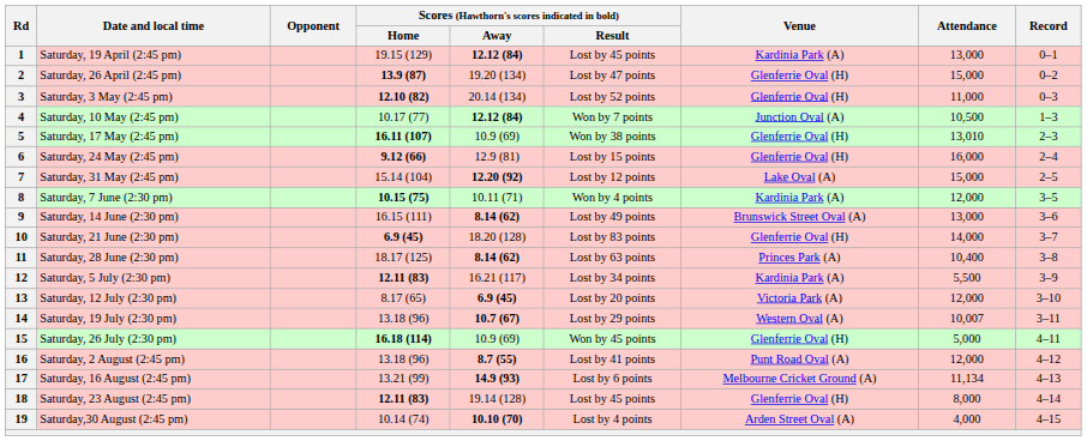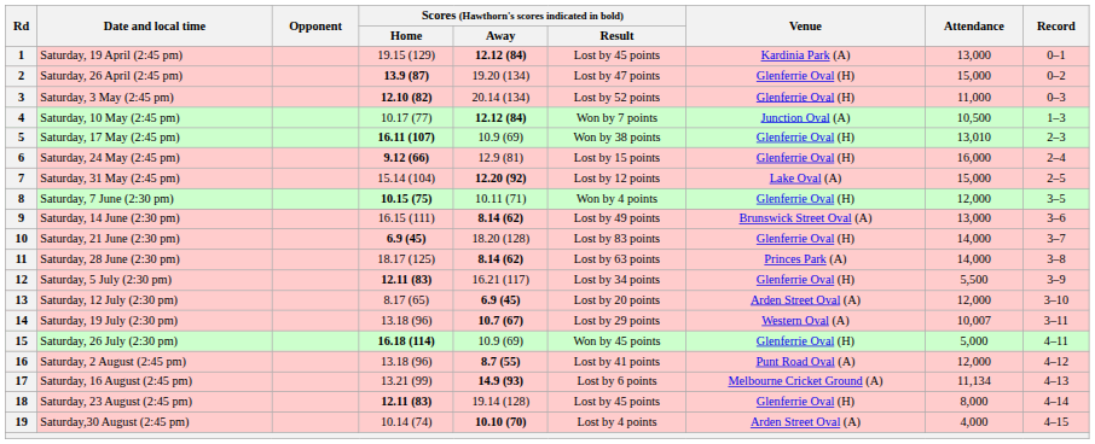8 | Venue: Kardinia Park (A) -> Glenferrie Oval (H)
11 | Attendance: 10,400 -> 14,000
12 | Venue: Kardinia Park (A) -> Glenferrie Oval (H)
13 | Venue: Victoria Park (A) -> Arden Street Oval (A)
